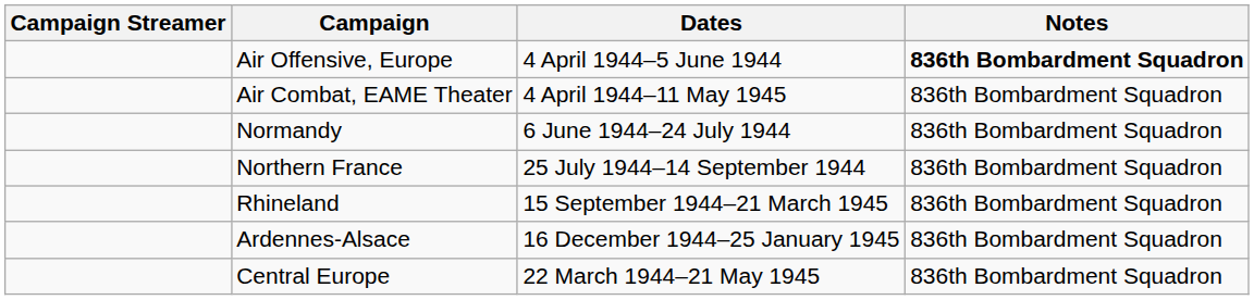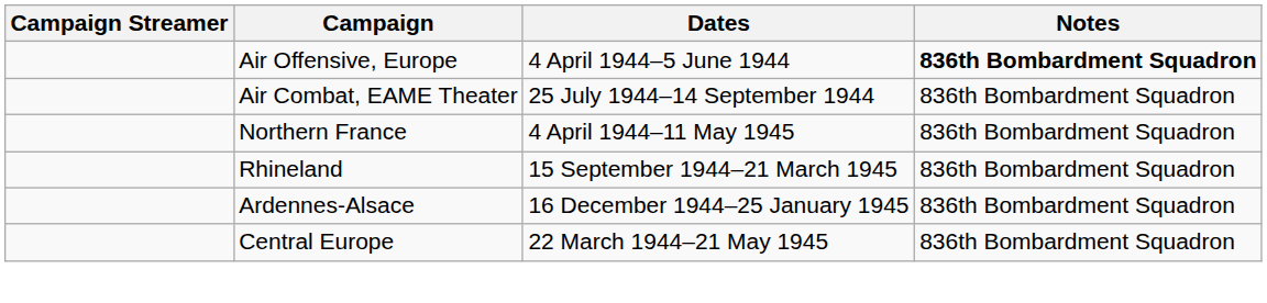Air Combat, EAME Theater | Dates: 4 April 1944–11 May 1945 -> 25 July 1944–14 September 1944
- row: Normandy | 6 June 1944–24 July 1944 | 836th Bombardment Squadron
Northern France | Dates: 25 July 1944–14 September 1944 -> 4 April 1944–11 May 1945
